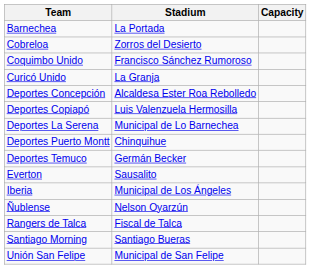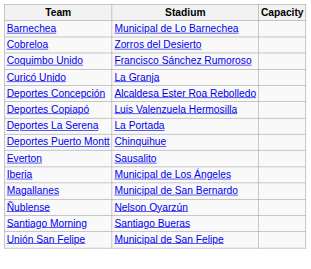Barnechea | Stadium: La Portada -> Municipal de Lo Barnechea
Deportes La Serena | Stadium: Municipal de Lo Barnechea -> La Portada
- row: Deportes Temuco | Germán Becker
+ row: Magallanes | Municipal de San Bernardo
- row: Rangers de Talca | Fiscal de Talca
